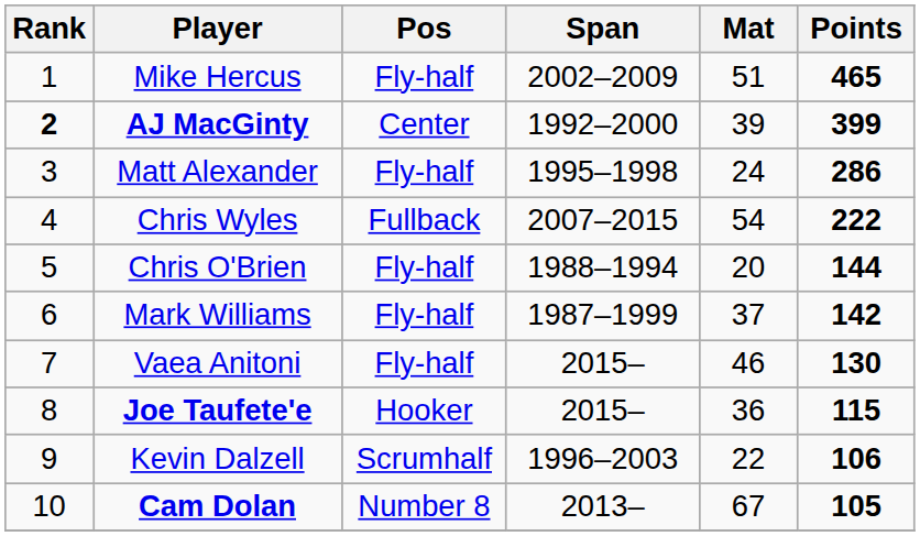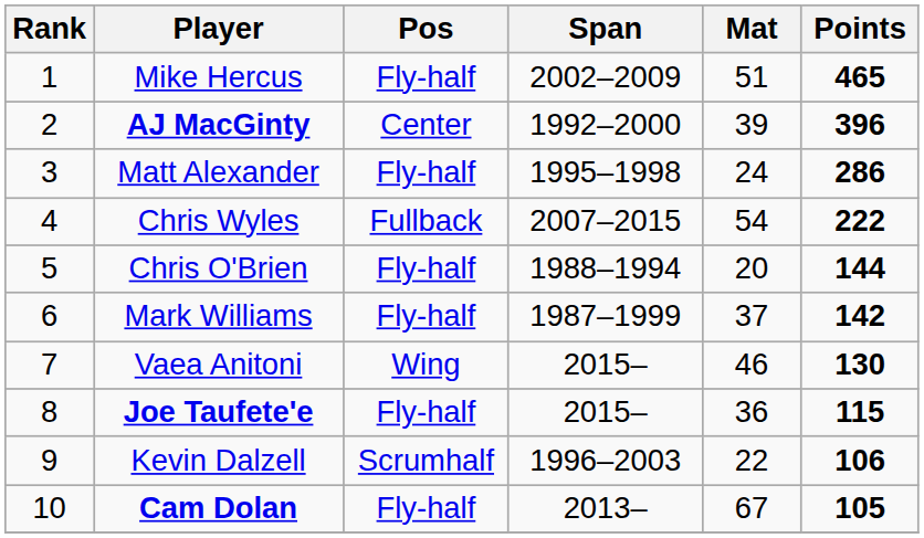AJ MacGinty | Rank: bold -> normal
AJ MacGinty | Points: 399 -> 396
Vaea Anitoni | Pos: Fly-half -> Wing
Joe Taufete'e | Pos: Hooker -> Fly-half
Cam Dolan | Pos: Number 8 -> Fly-half
